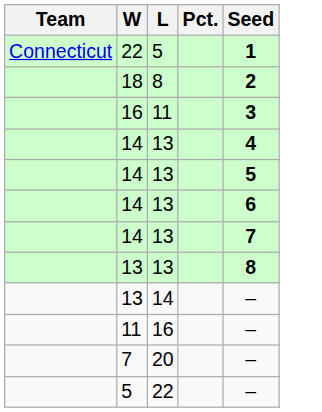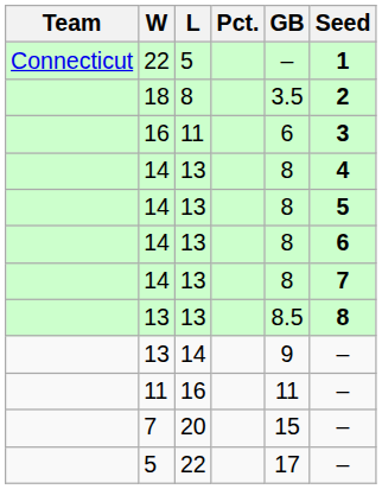+ column: GB | – | 3.5 | 6 | 8 | 8 | 8 | 8 | 8.5 | 9 | 11 | 15 | 17
